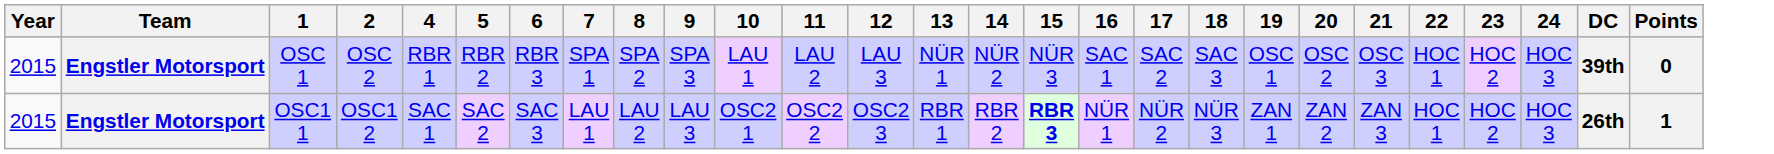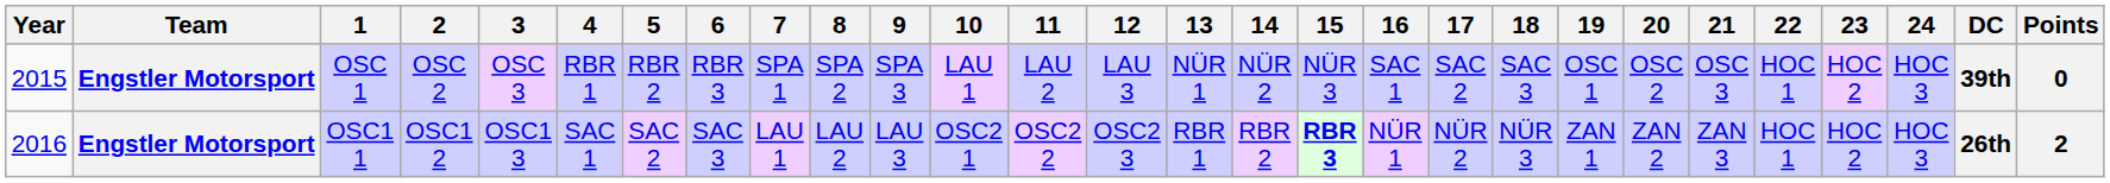+ column: 3 | OSC 3 | OSC1 3
OSC1 1 | Year: 2015 -> 2016
OSC1 1 | Points: 1 -> 2
